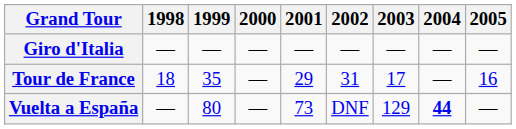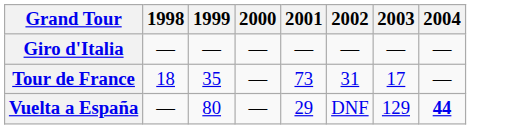- column: 2005 | — | 16 | —
Tour de France | 2001: 29 -> 73
Vuelta a España | 2001: 73 -> 29
